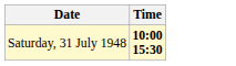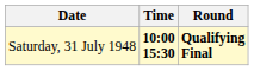+ column: Round | Qualifying Final
